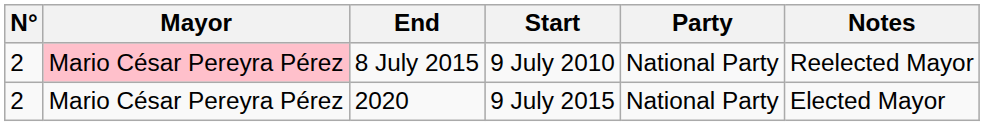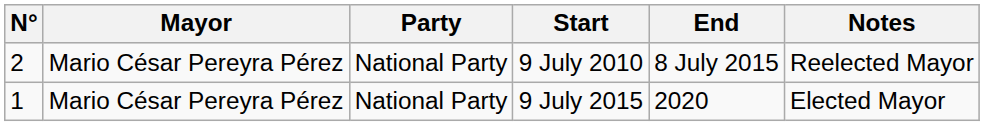columns swapped: Party <-> End
9 July 2010 | Mayor: pink background -> no background
9 July 2015 | N°: 2 -> 1
